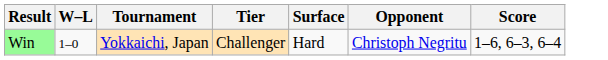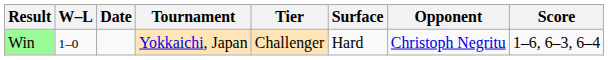+ column: Date
